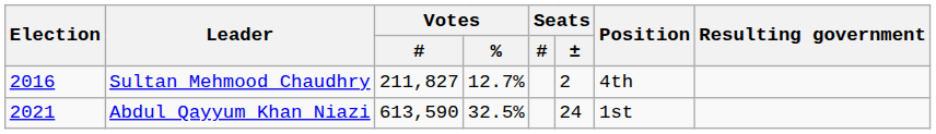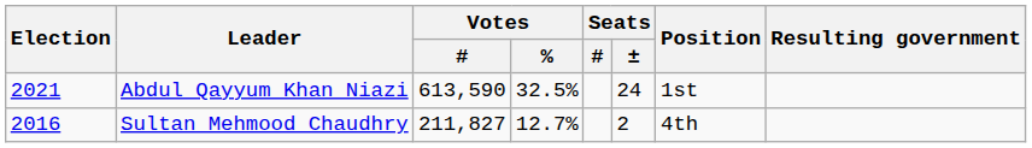rows swapped: Sultan Mehmood Chaudhry <-> Abdul Qayyum Khan Niazi
